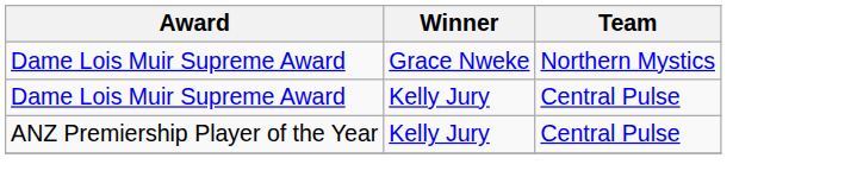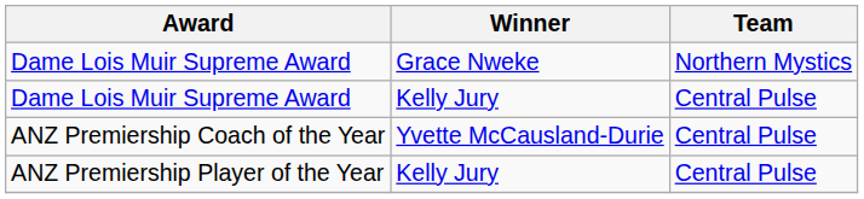+ row: ANZ Premiership Coach of the Year | Yvette McCausland-Durie | Central Pulse
